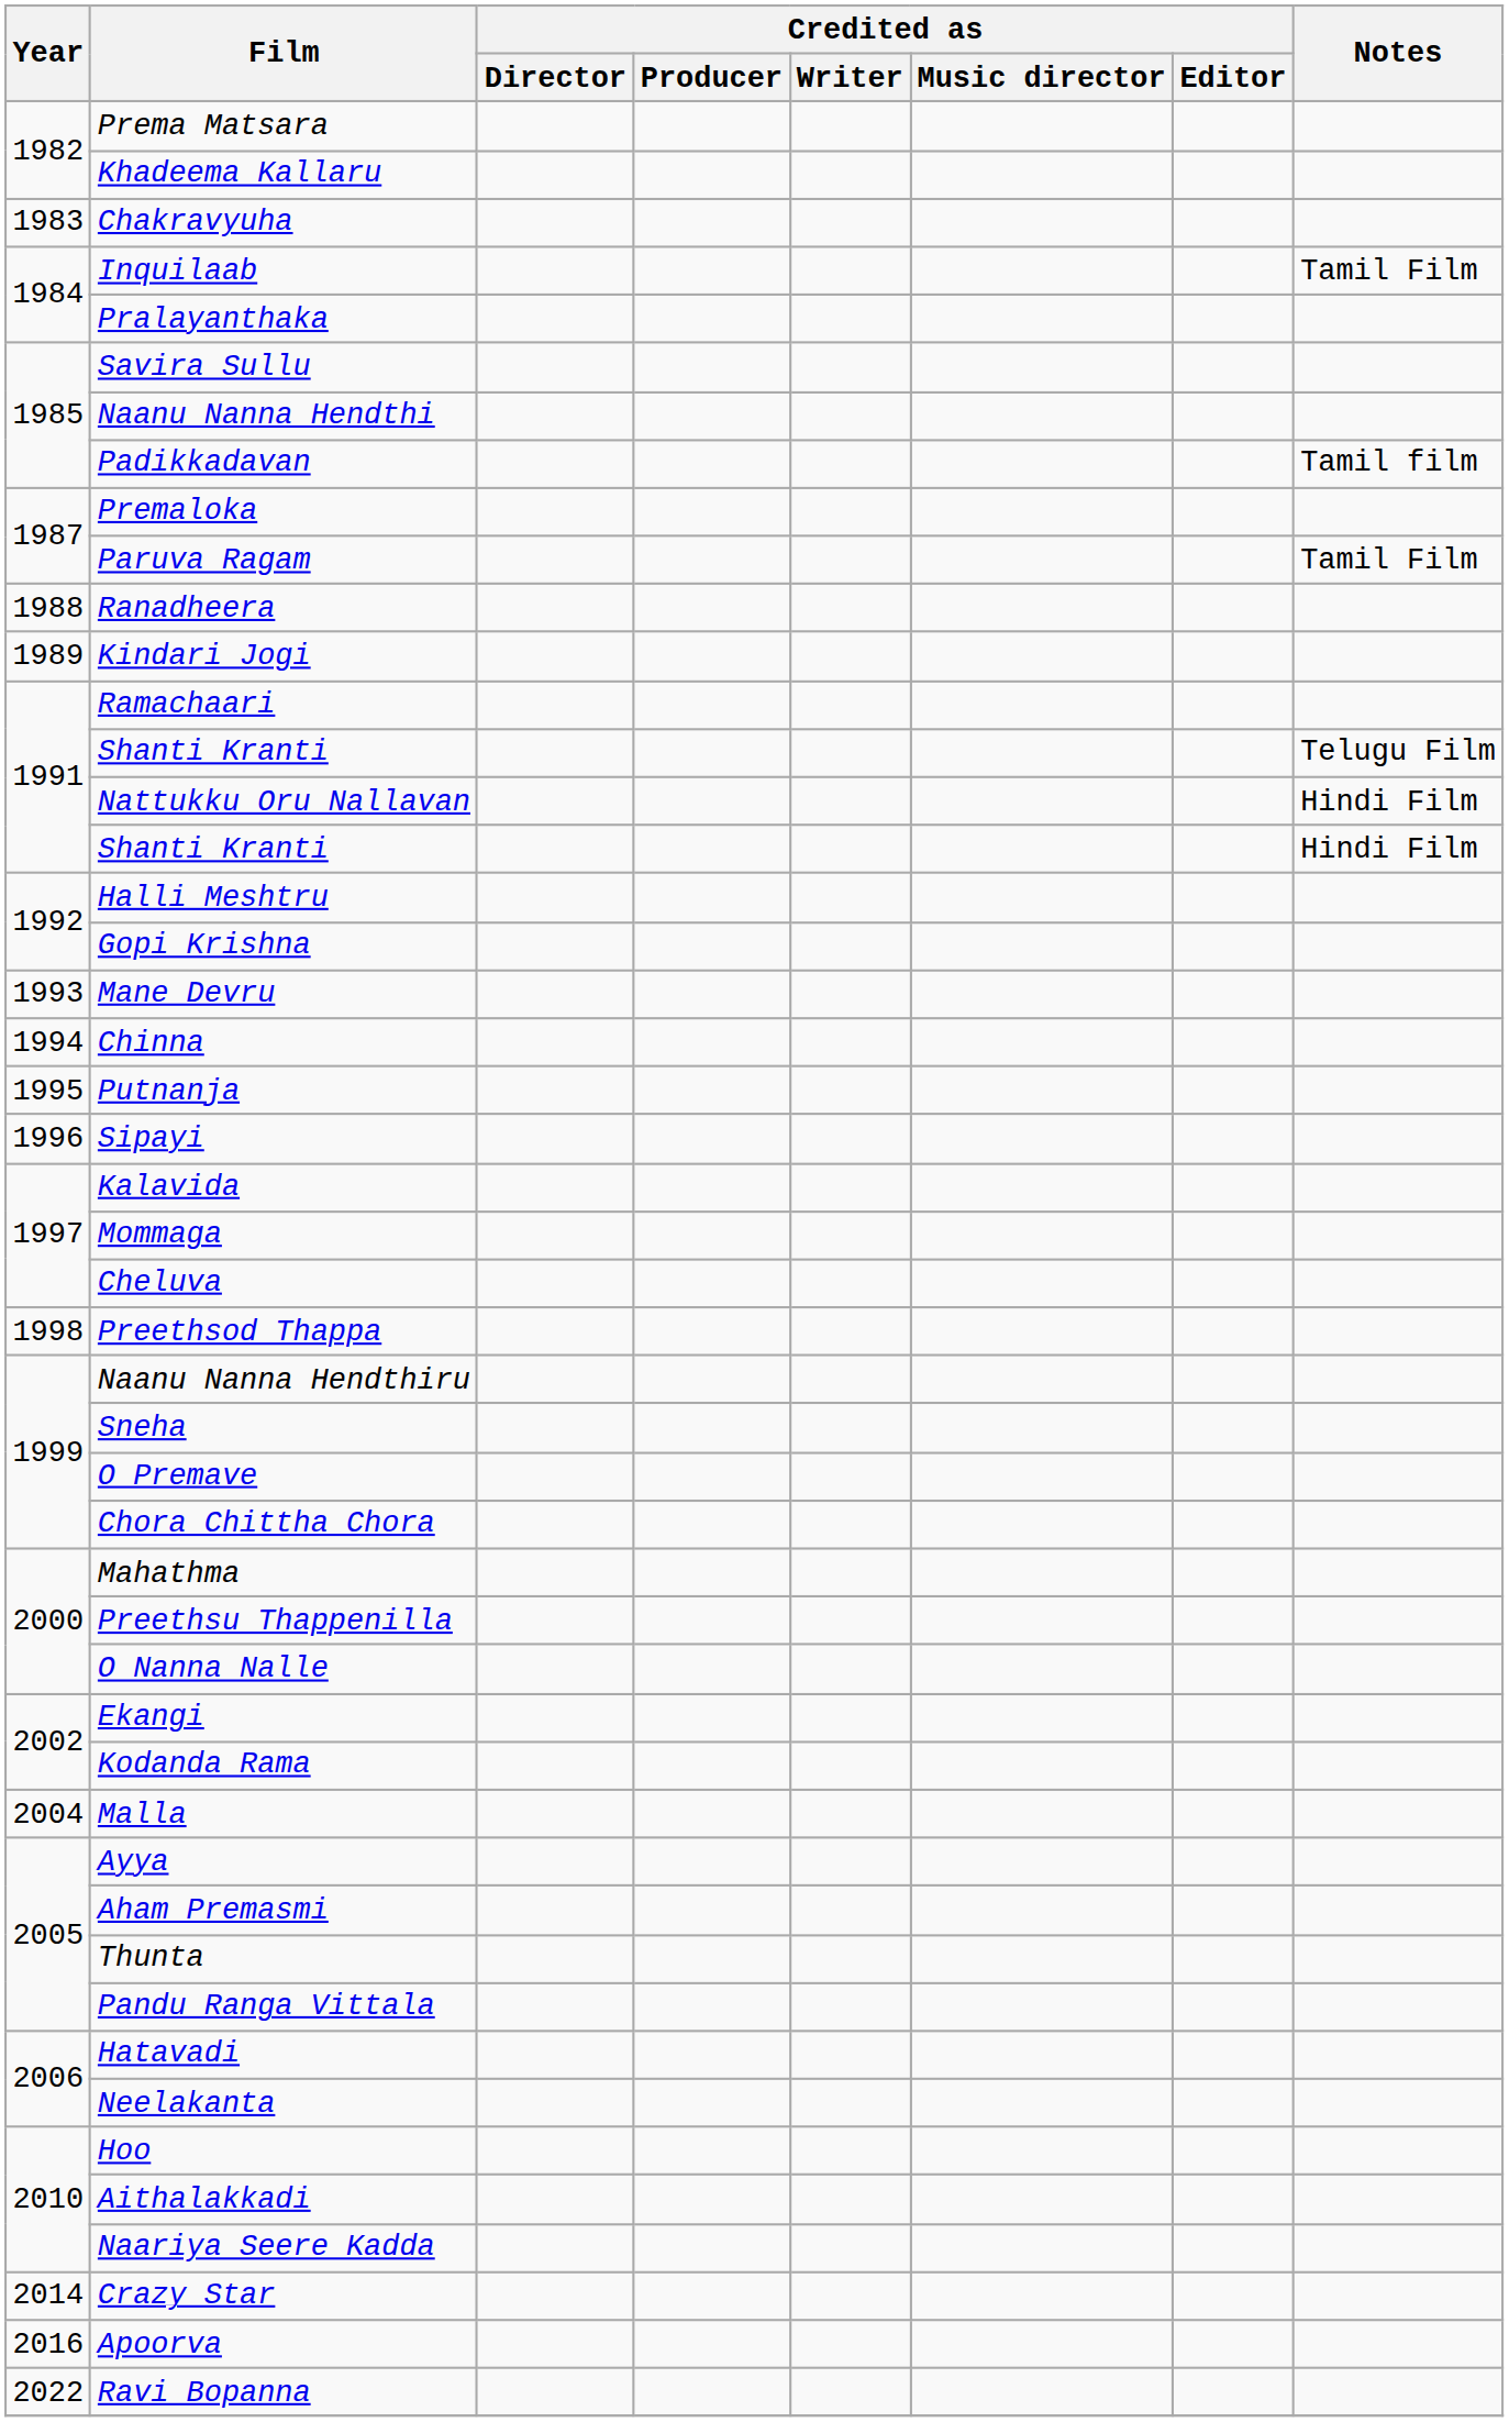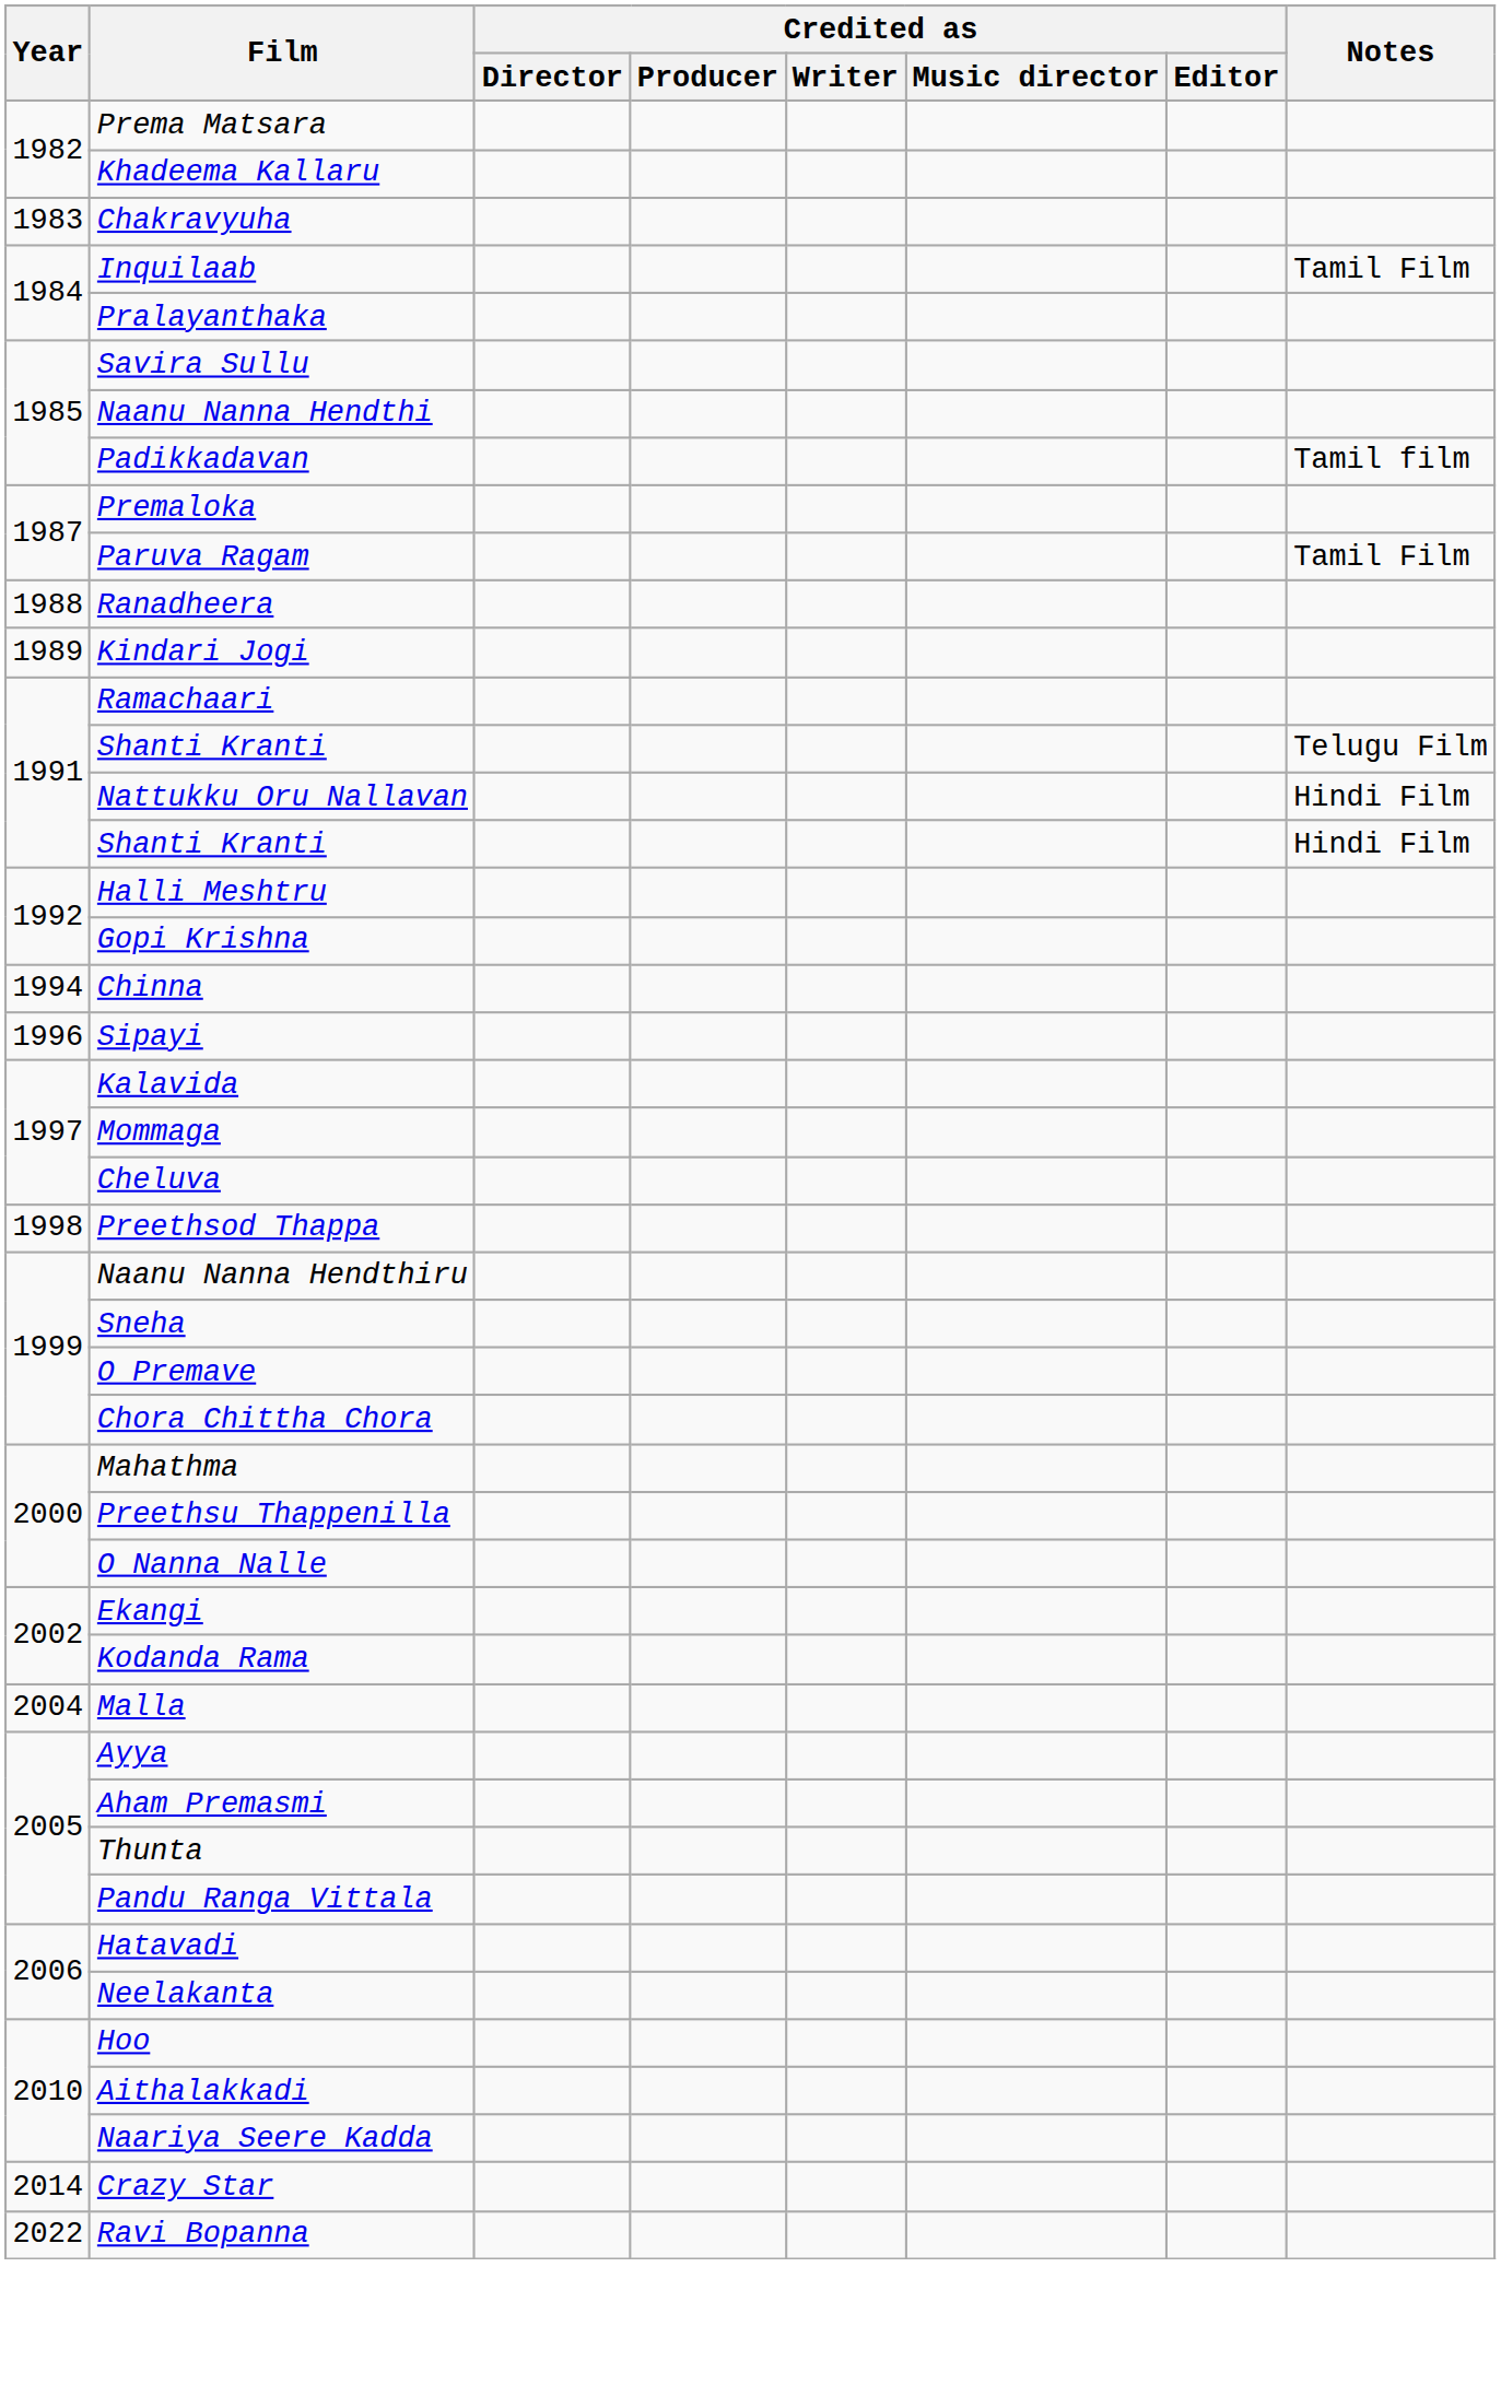- row: 1993 | Mane Devru
- row: 1995 | Putnanja
- row: 2016 | Apoorva
